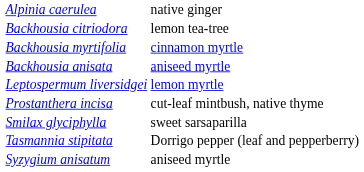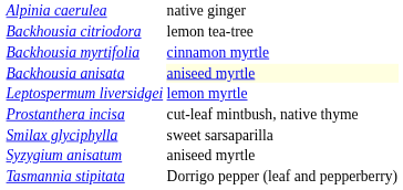Backhousia anisata | column 2: no background -> lightyellow background
rows swapped: Syzygium anisatum <-> Tasmannia stipitata
